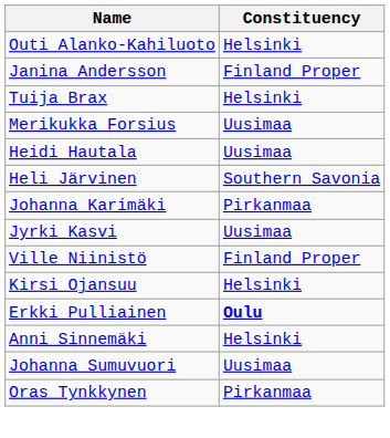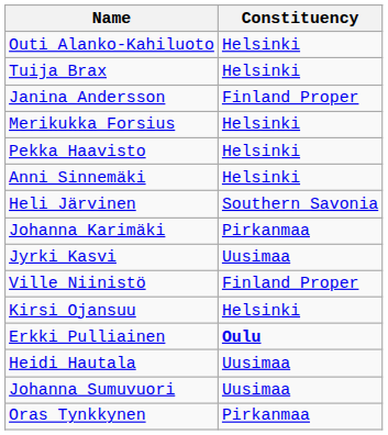rows swapped: Janina Andersson <-> Tuija Brax
Merikukka Forsius | Constituency: Uusimaa -> Helsinki
+ row: Pekka Haavisto | Helsinki
rows swapped: Heidi Hautala <-> Anni Sinnemäki
